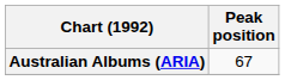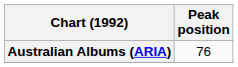Australian Albums (ARIA) | Peak position: 67 -> 76
